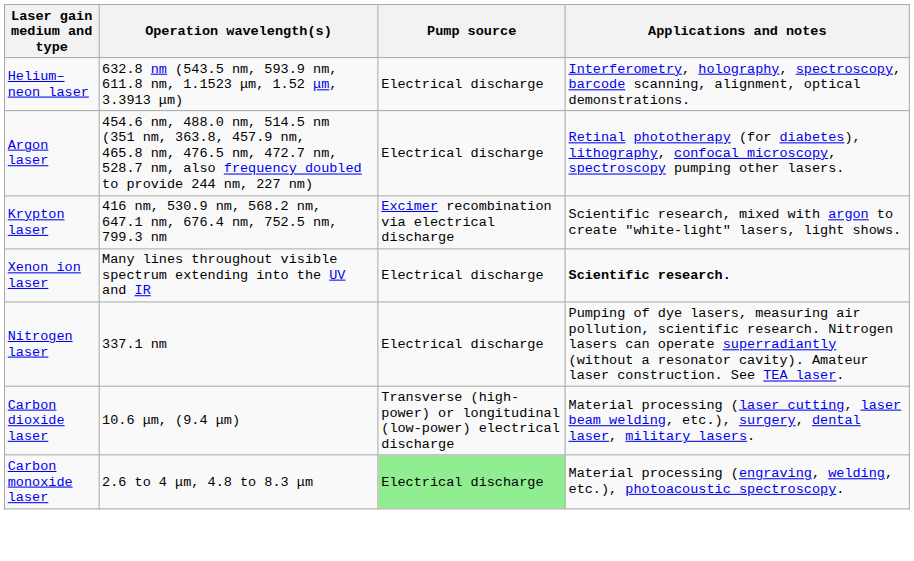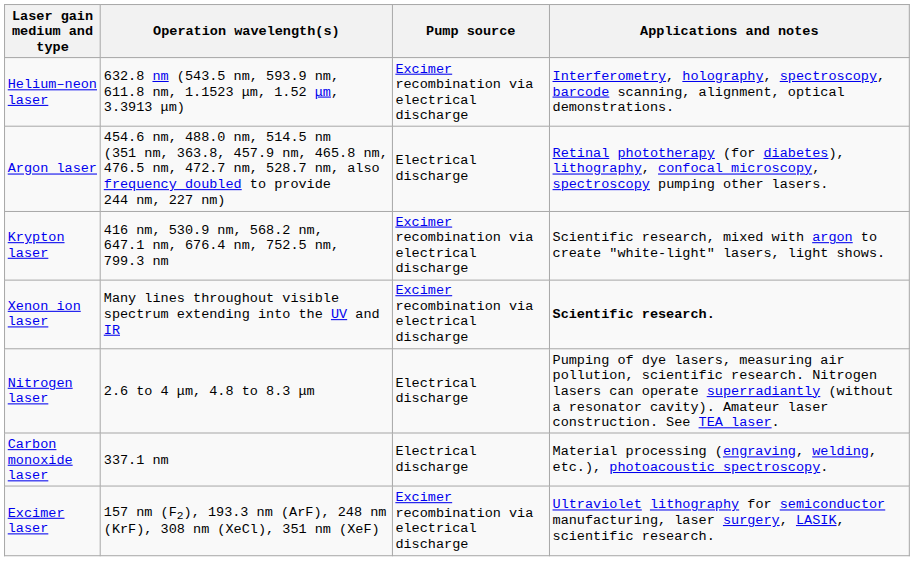Helium–neon laser | Pump source: Electrical discharge -> Excimer recombination via electrical discharge
Xenon ion laser | Pump source: Electrical discharge -> Excimer recombination via electrical discharge
Nitrogen laser | Operation wavelength(s): 337.1 nm -> 2.6 to 4 μm, 4.8 to 8.3 μm
- row: Carbon dioxide laser | 10.6 μm, (9.4 μm) | Transverse (high-power) or longitudinal (low-power) electrical discharge | Material processing (laser cutting, laser beam welding, etc.), surgery, dental laser, military lasers.
Carbon monoxide laser | Operation wavelength(s): 2.6 to 4 μm, 4.8 to 8.3 μm -> 337.1 nm
Carbon monoxide laser | Pump source: lightgreen background -> no background
+ row: Excimer laser | 157 nm (F2), 193.3 nm (ArF), 248 nm (KrF), 308 nm (XeCl), 351 nm (XeF) | Excimer recombination via electrical discharge | Ultraviolet lithography for semiconductor manufacturing, laser surgery, LASIK, scientific research.
